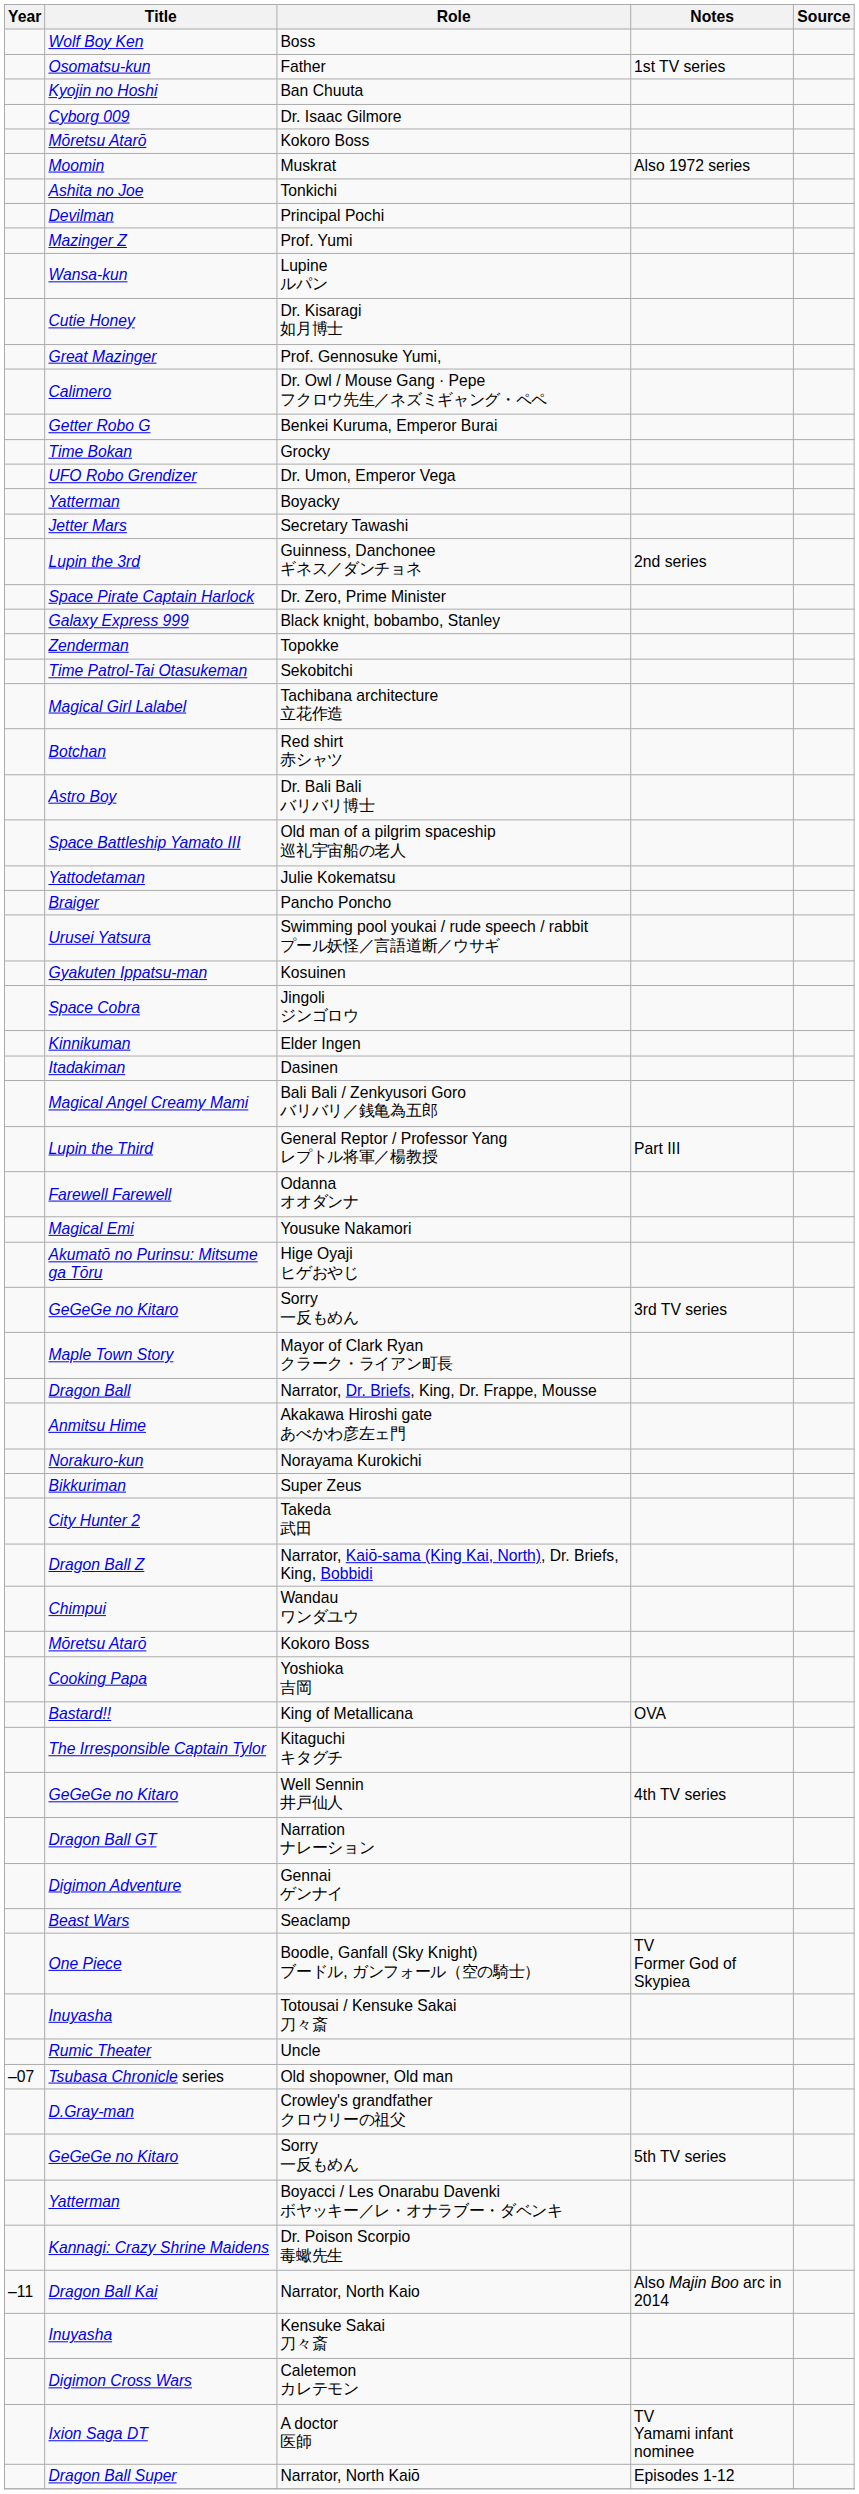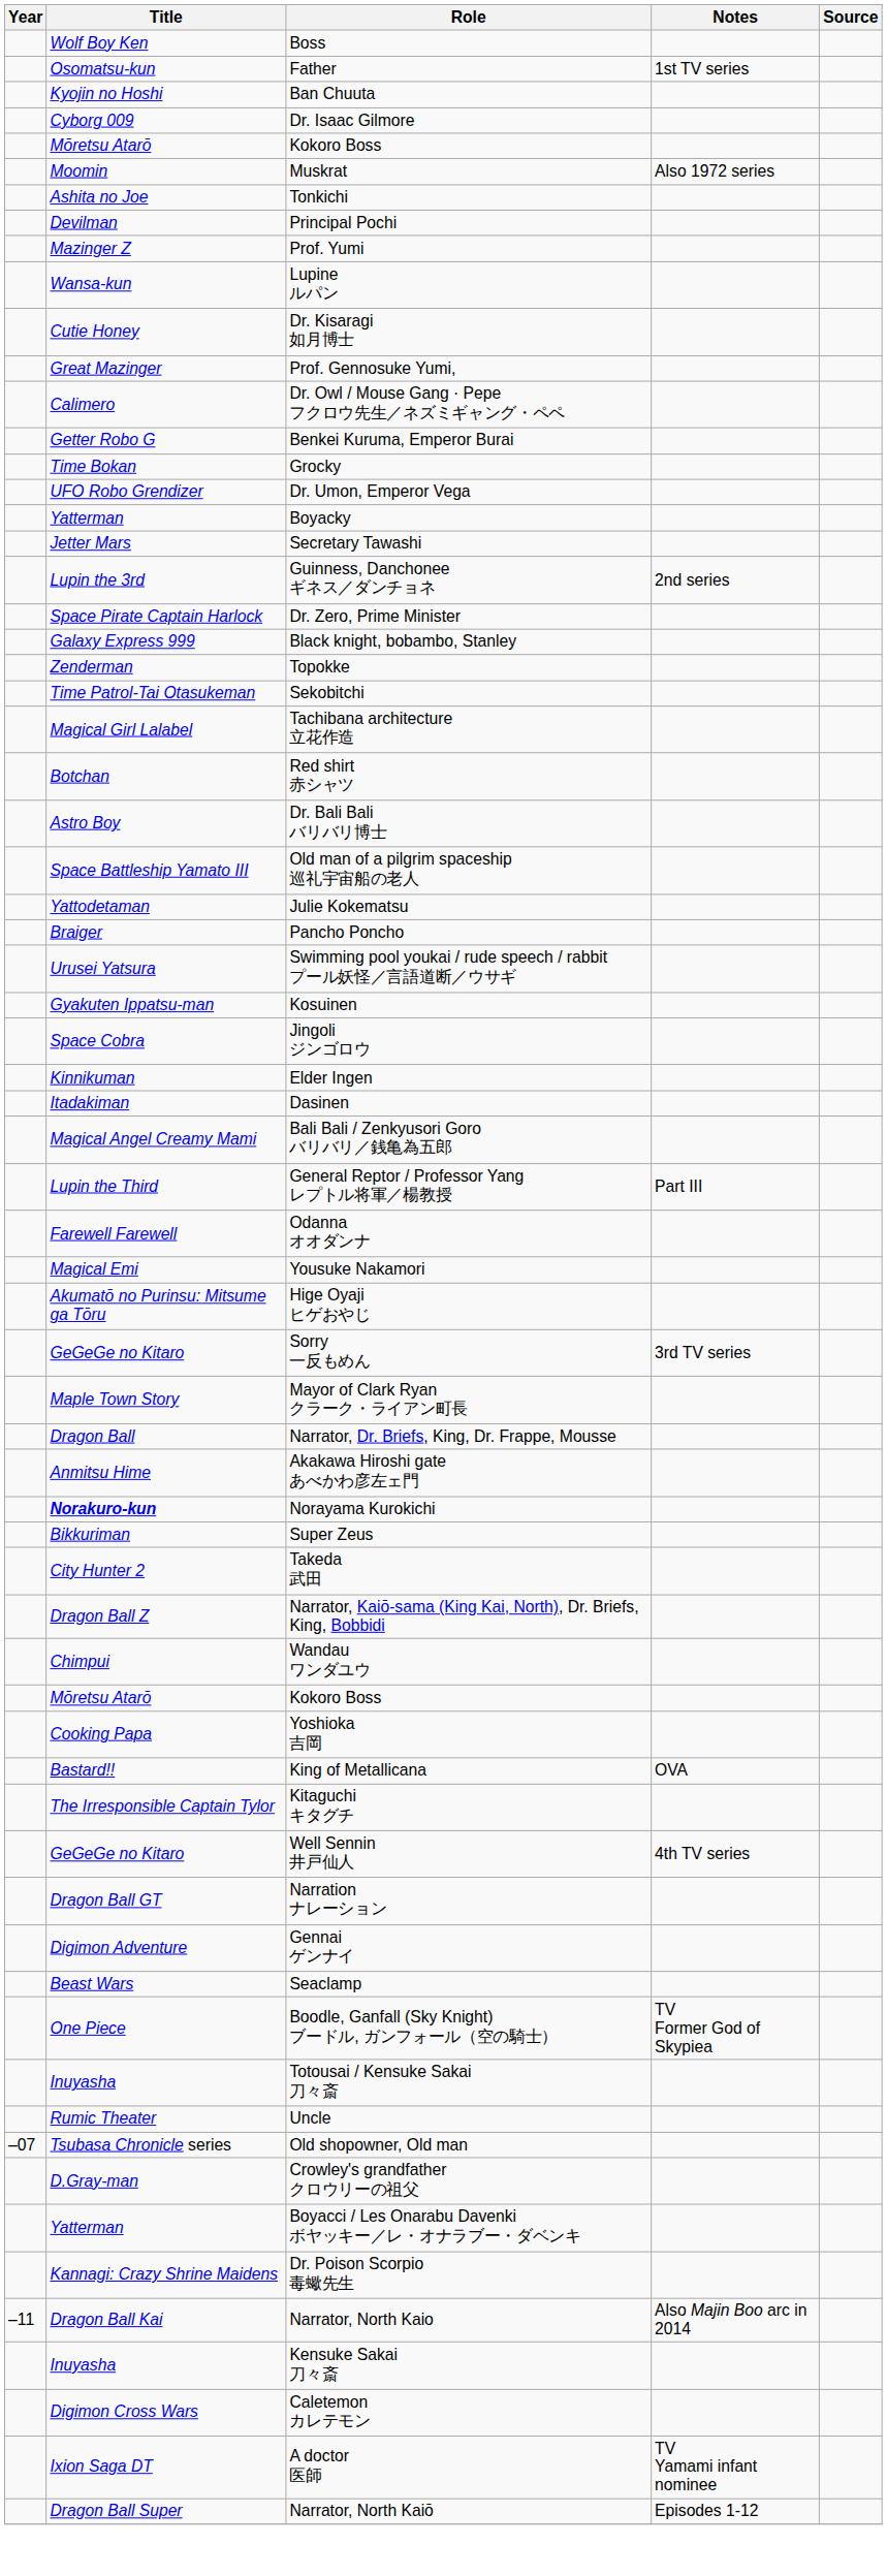Norayama Kurokichi | Title: normal -> bold
- row: GeGeGe no Kitaro | Sorry 一反もめん | 5th TV series
